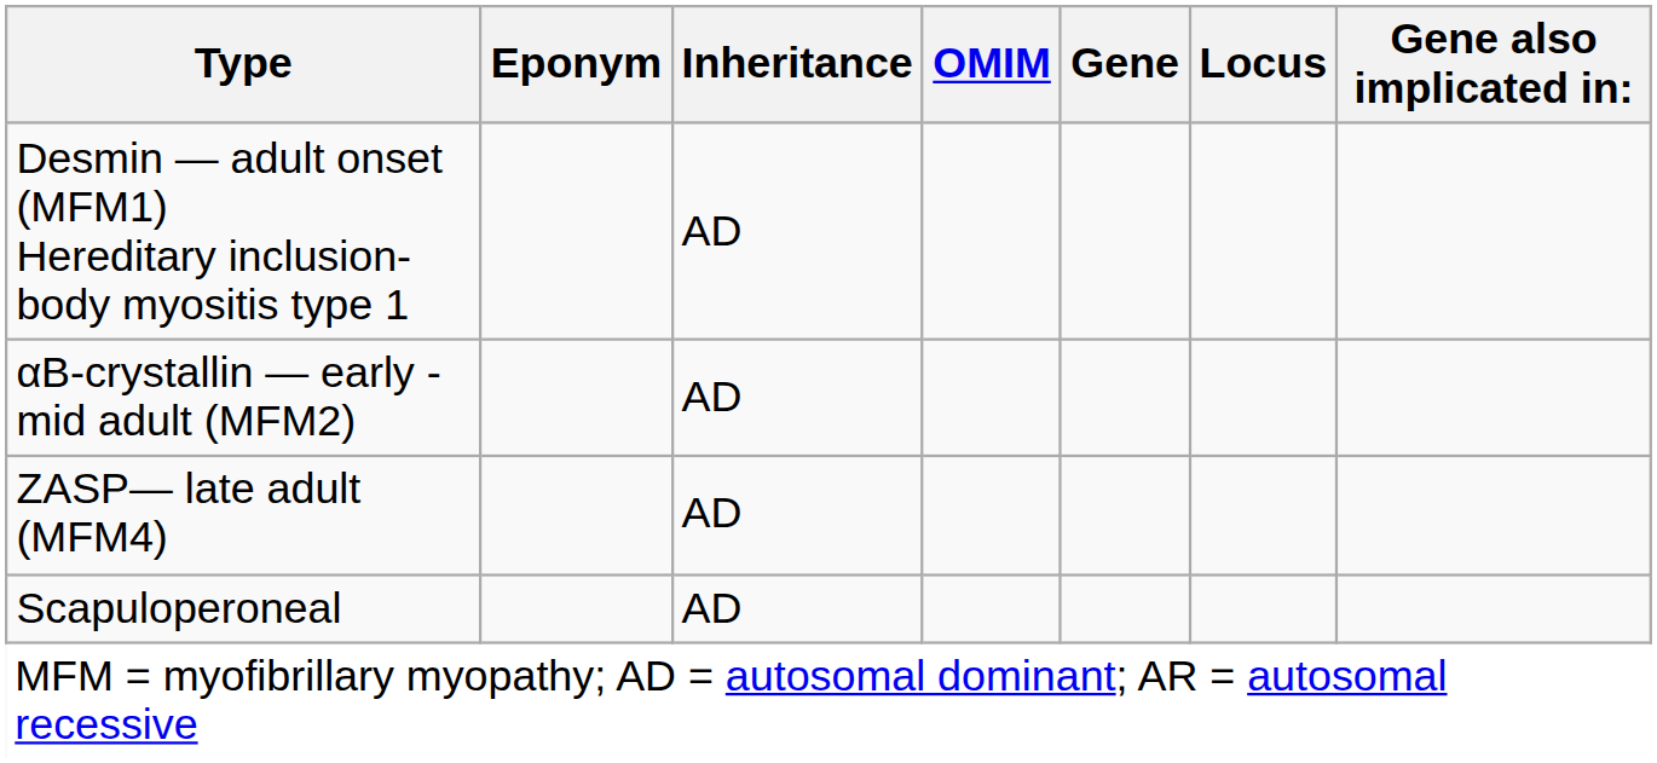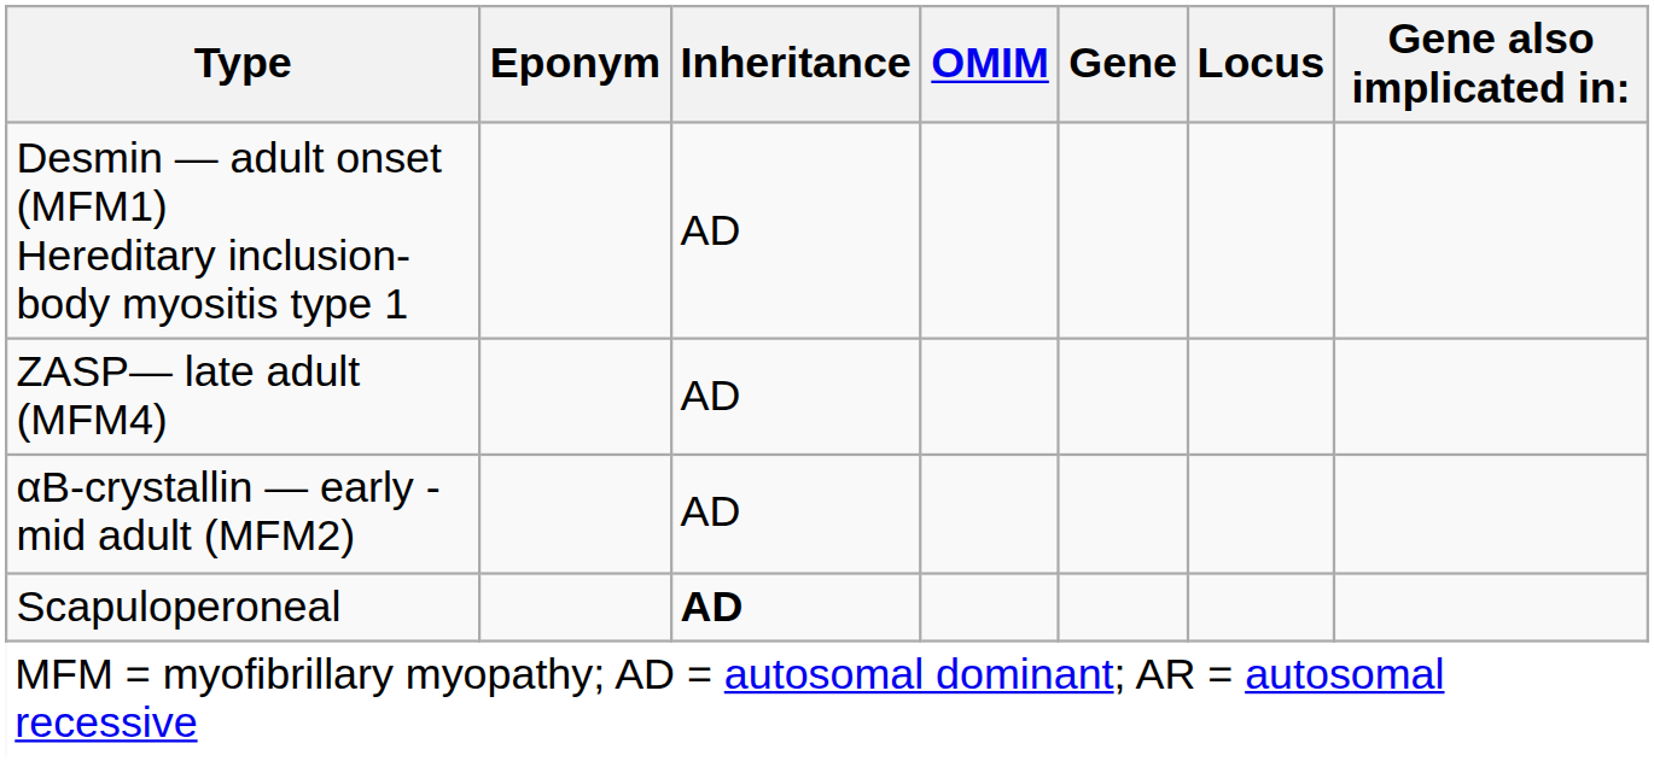rows swapped: αB-crystallin — early - mid adult (MFM2) <-> ZASP— late adult (MFM4)
Scapuloperoneal | Inheritance: normal -> bold
